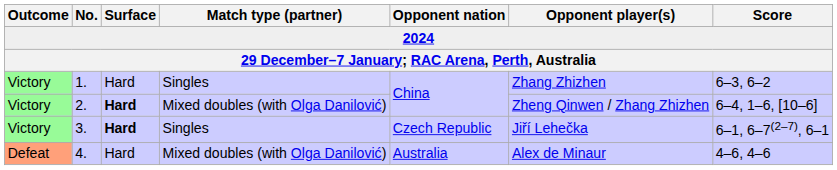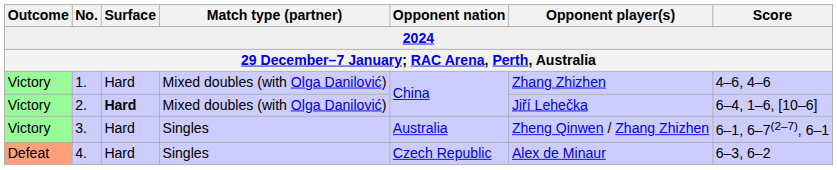1. | Match type (partner): Singles -> Mixed doubles (with Olga Danilović)
1. | Score: 6–3, 6–2 -> 4–6, 4–6
2. | Opponent player(s): Zheng Qinwen / Zhang Zhizhen -> Jiří Lehečka
3. | Surface: bold -> normal
3. | Opponent nation: Czech Republic -> Australia
3. | Opponent player(s): Jiří Lehečka -> Zheng Qinwen / Zhang Zhizhen
4. | Match type (partner): Mixed doubles (with Olga Danilović) -> Singles
4. | Opponent nation: Australia -> Czech Republic
4. | Score: 4–6, 4–6 -> 6–3, 6–2
